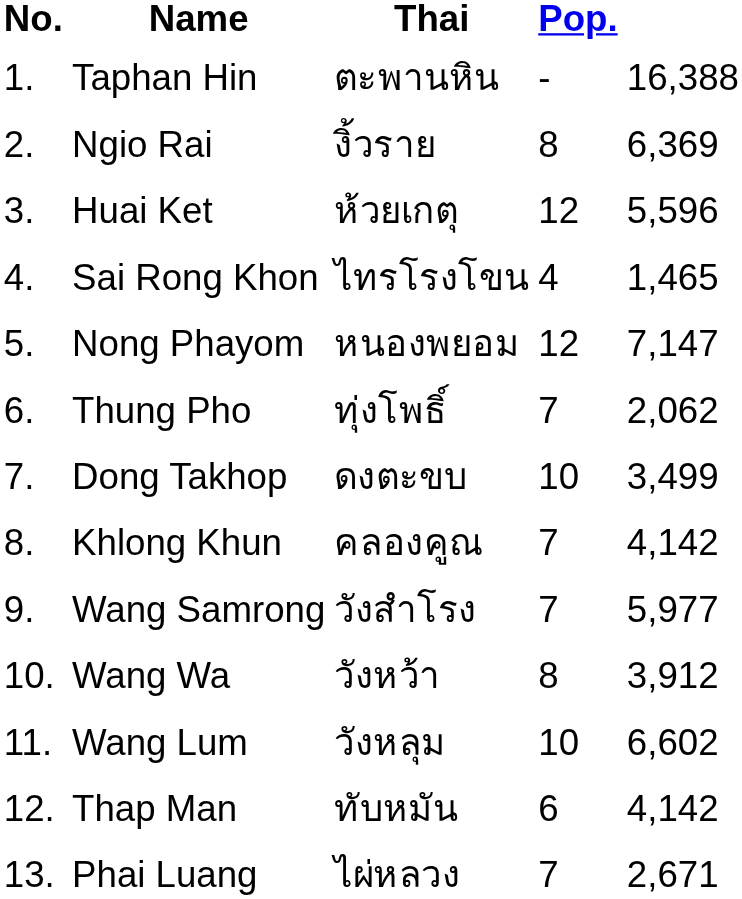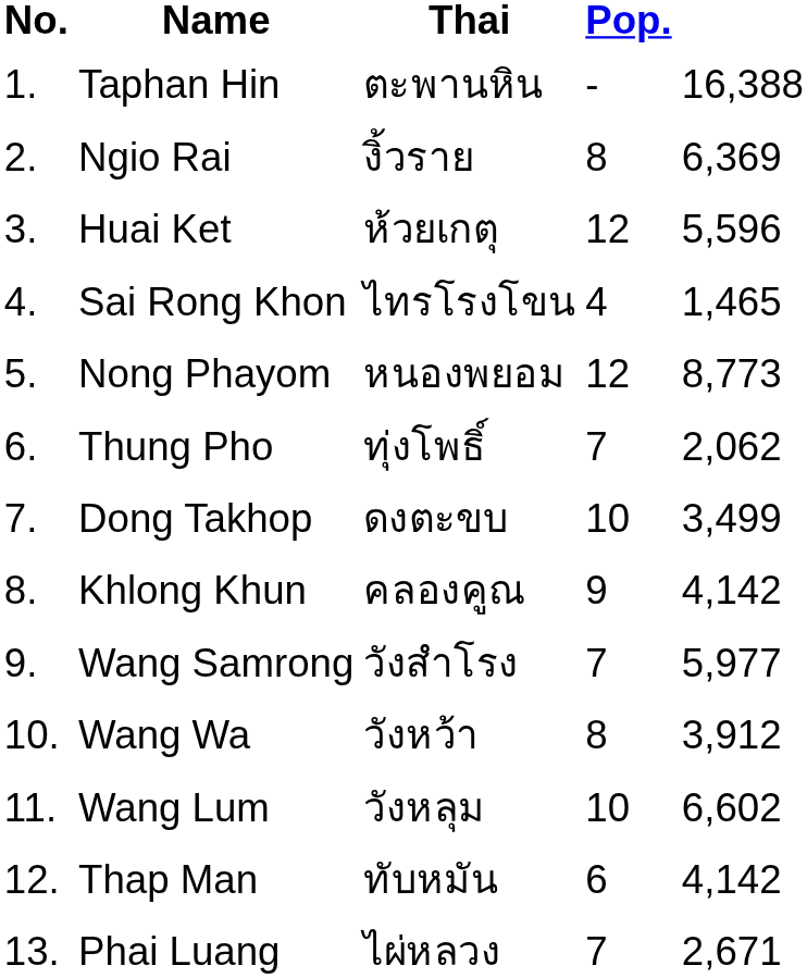Nong Phayom | column 5: 7,147 -> 8,773
Khlong Khun | Pop.: 7 -> 9
